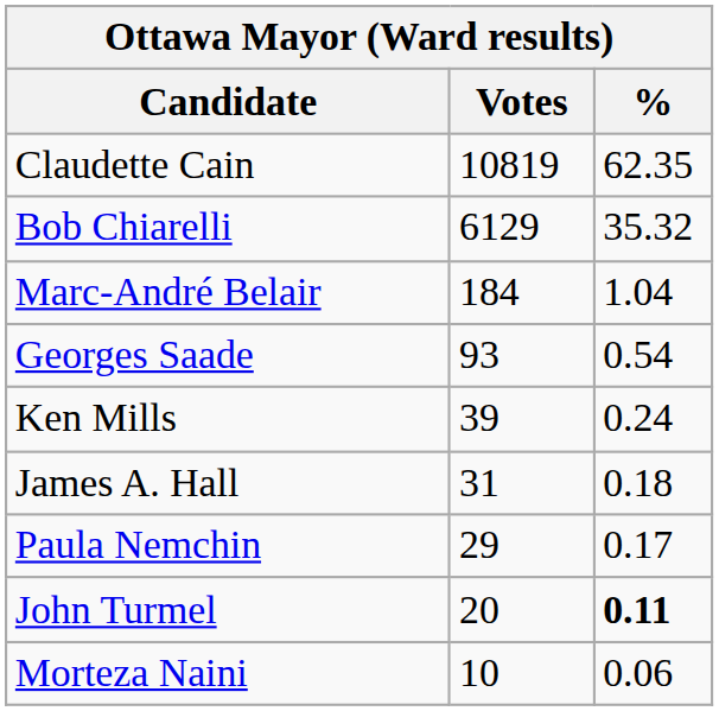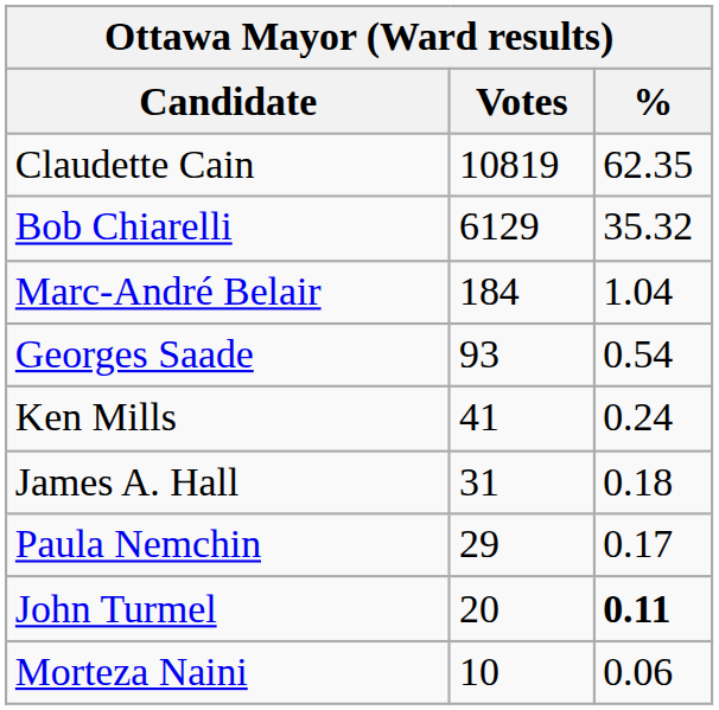Ken Mills | Votes: 39 -> 41
